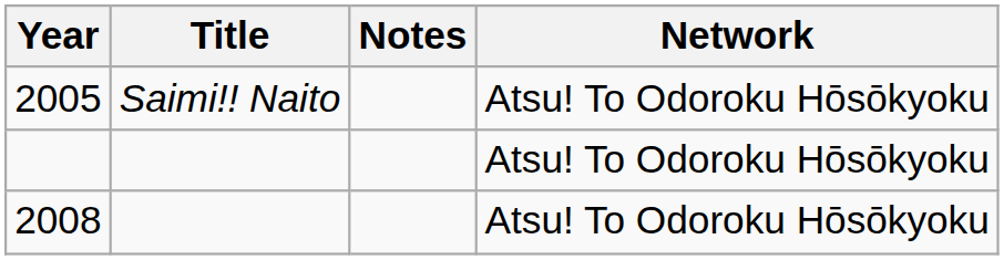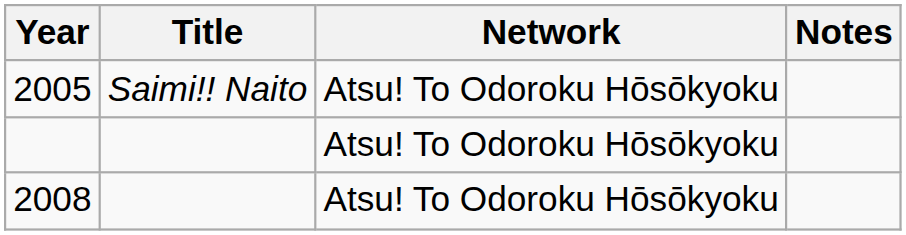columns swapped: Network <-> Notes
